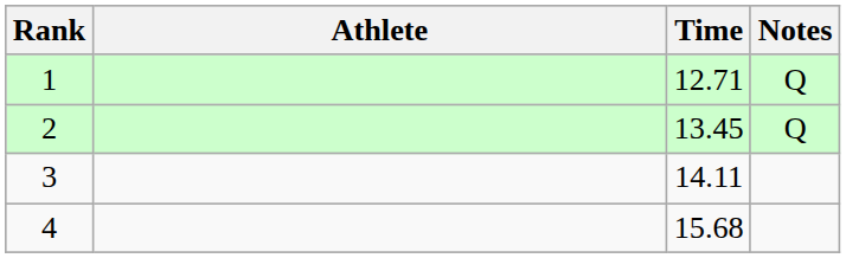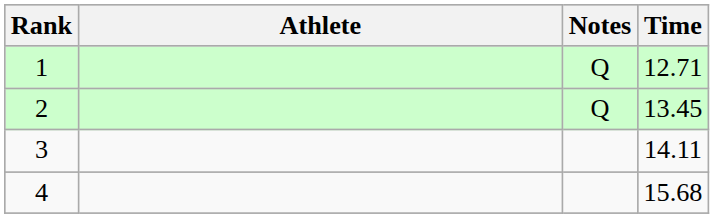columns swapped: Time <-> Notes
